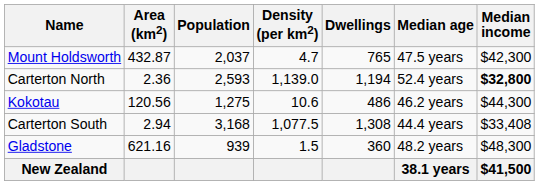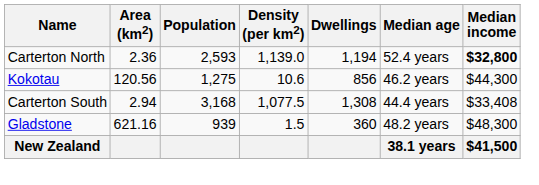- row: Mount Holdsworth | 432.87 | 2,037 | 4.7 | 765 | 47.5 years | $42,300
Kokotau | Dwellings: 486 -> 856
